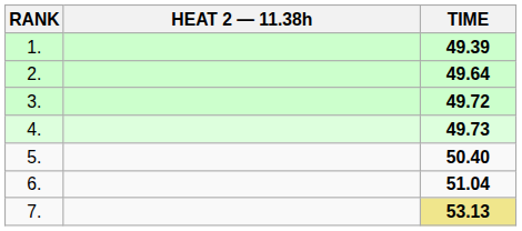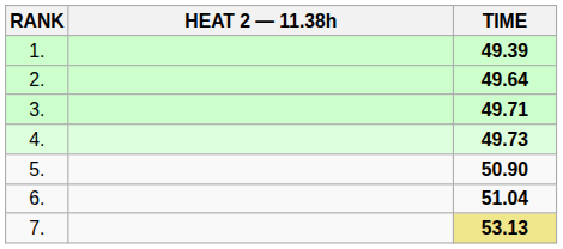3. | TIME: 49.72 -> 49.71
5. | TIME: 50.40 -> 50.90
